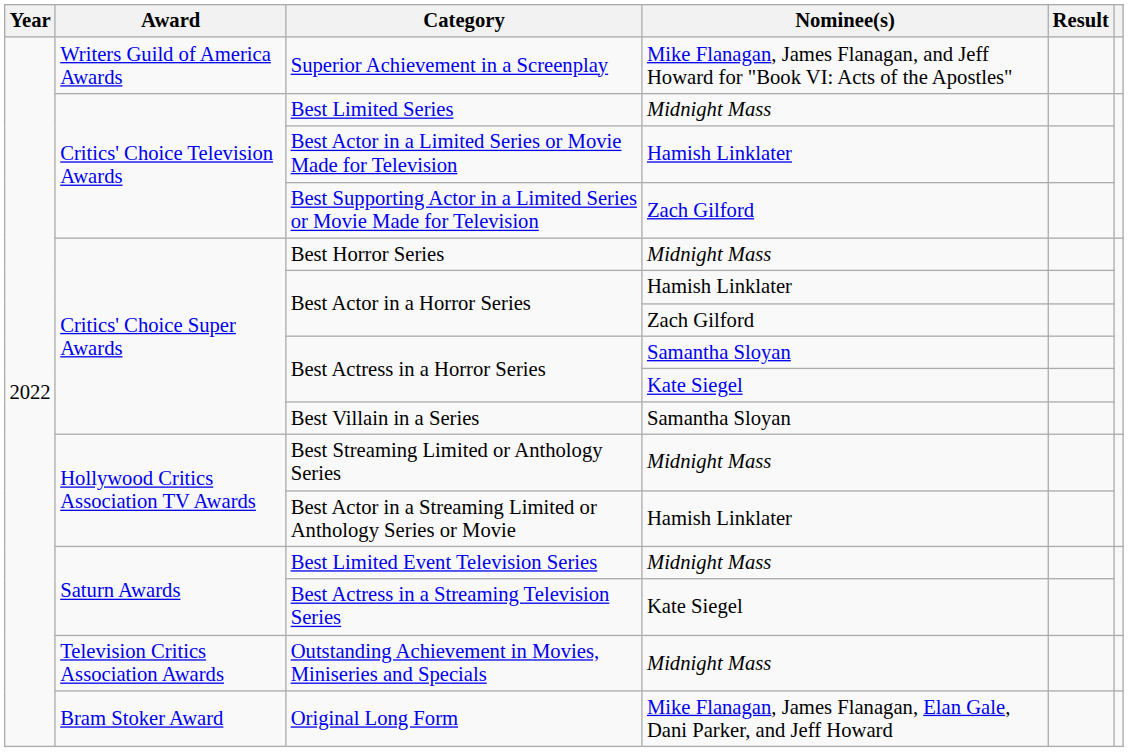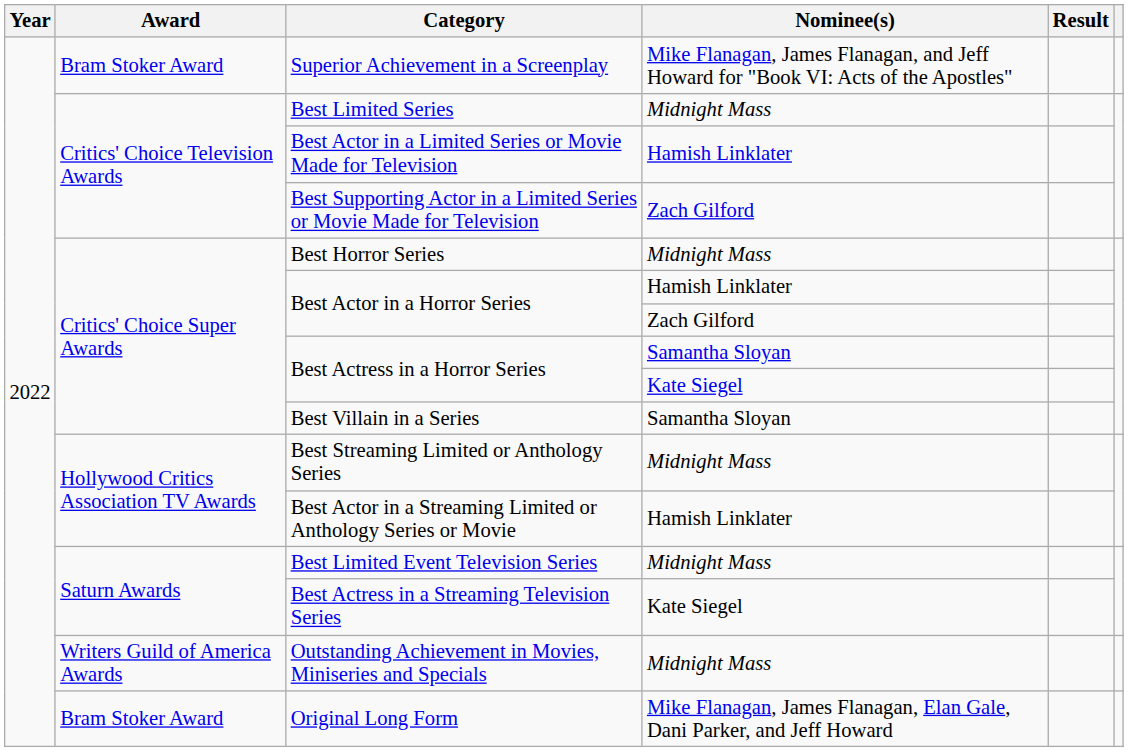Superior Achievement in a Screenplay | Award: Writers Guild of America Awards -> Bram Stoker Award
Outstanding Achievement in Movies, Miniseries and Specials | Award: Television Critics Association Awards -> Writers Guild of America Awards
